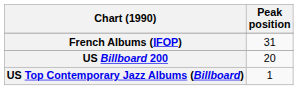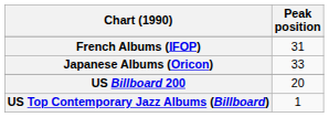+ row: Japanese Albums (Oricon) | 33
